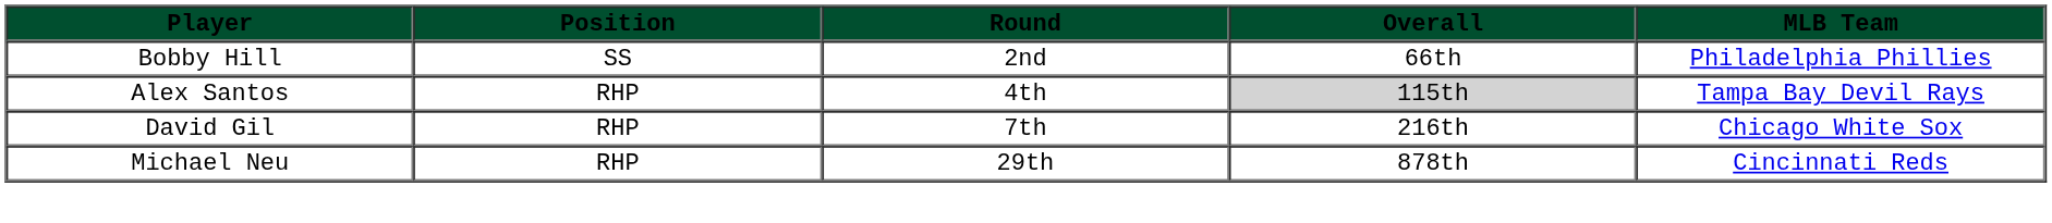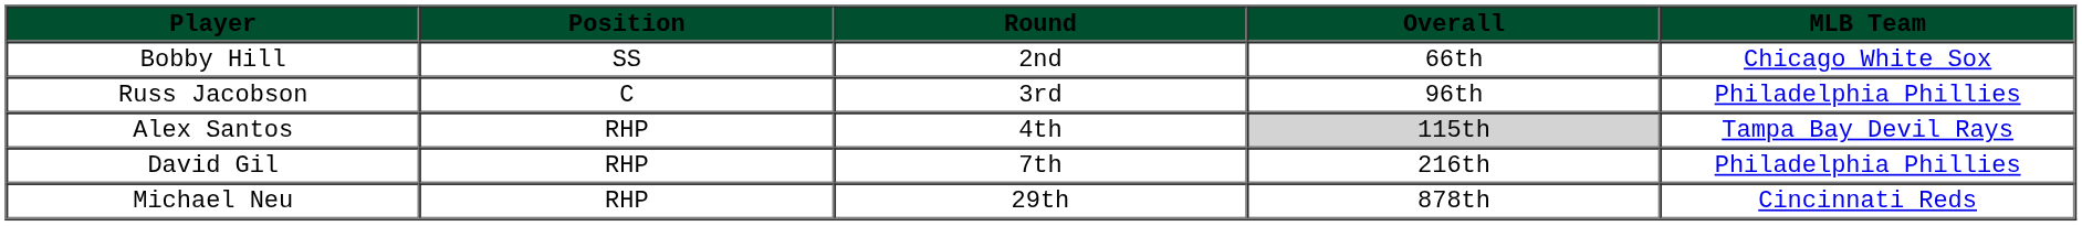Bobby Hill | MLB Team: Philadelphia Phillies -> Chicago White Sox
+ row: Russ Jacobson | C | 3rd | 96th | Philadelphia Phillies
David Gil | MLB Team: Chicago White Sox -> Philadelphia Phillies
